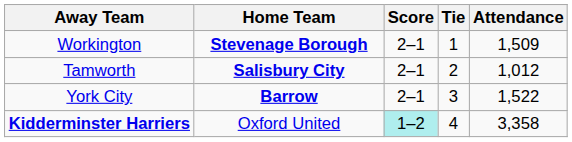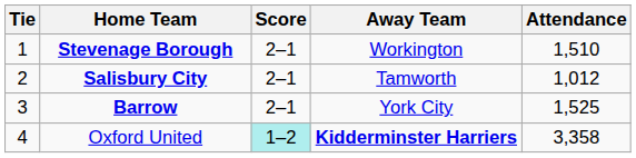columns swapped: Tie <-> Away Team
Stevenage Borough | Attendance: 1,509 -> 1,510
Barrow | Attendance: 1,522 -> 1,525
